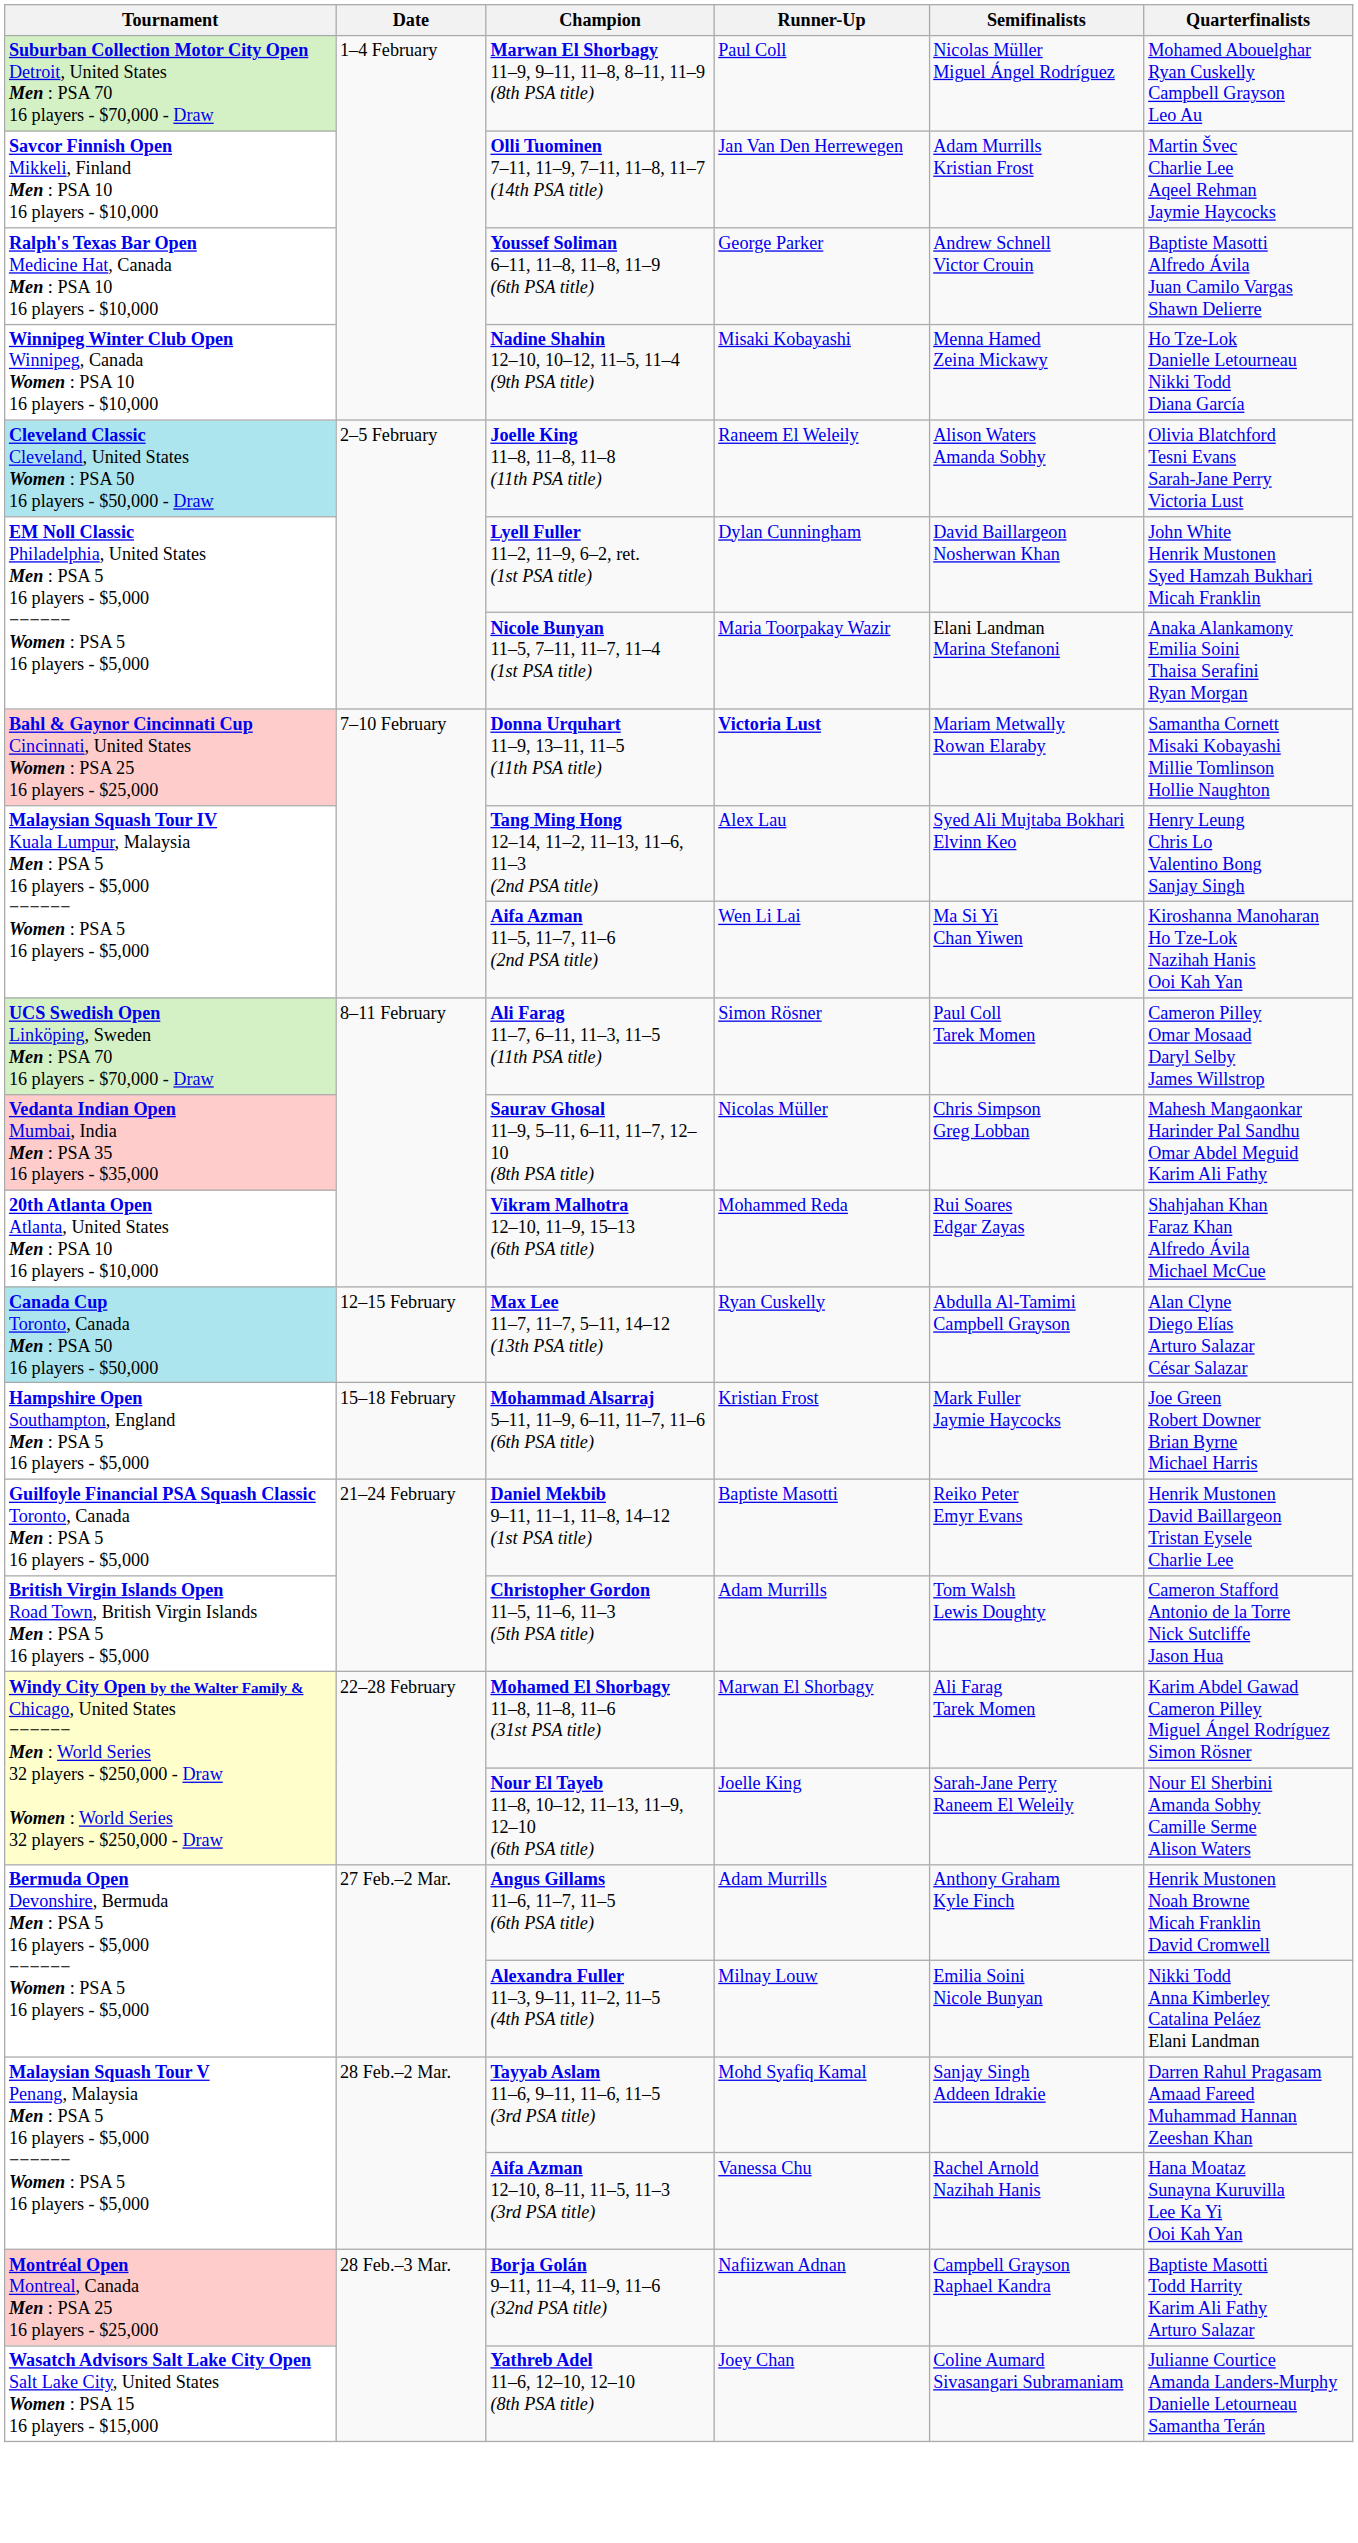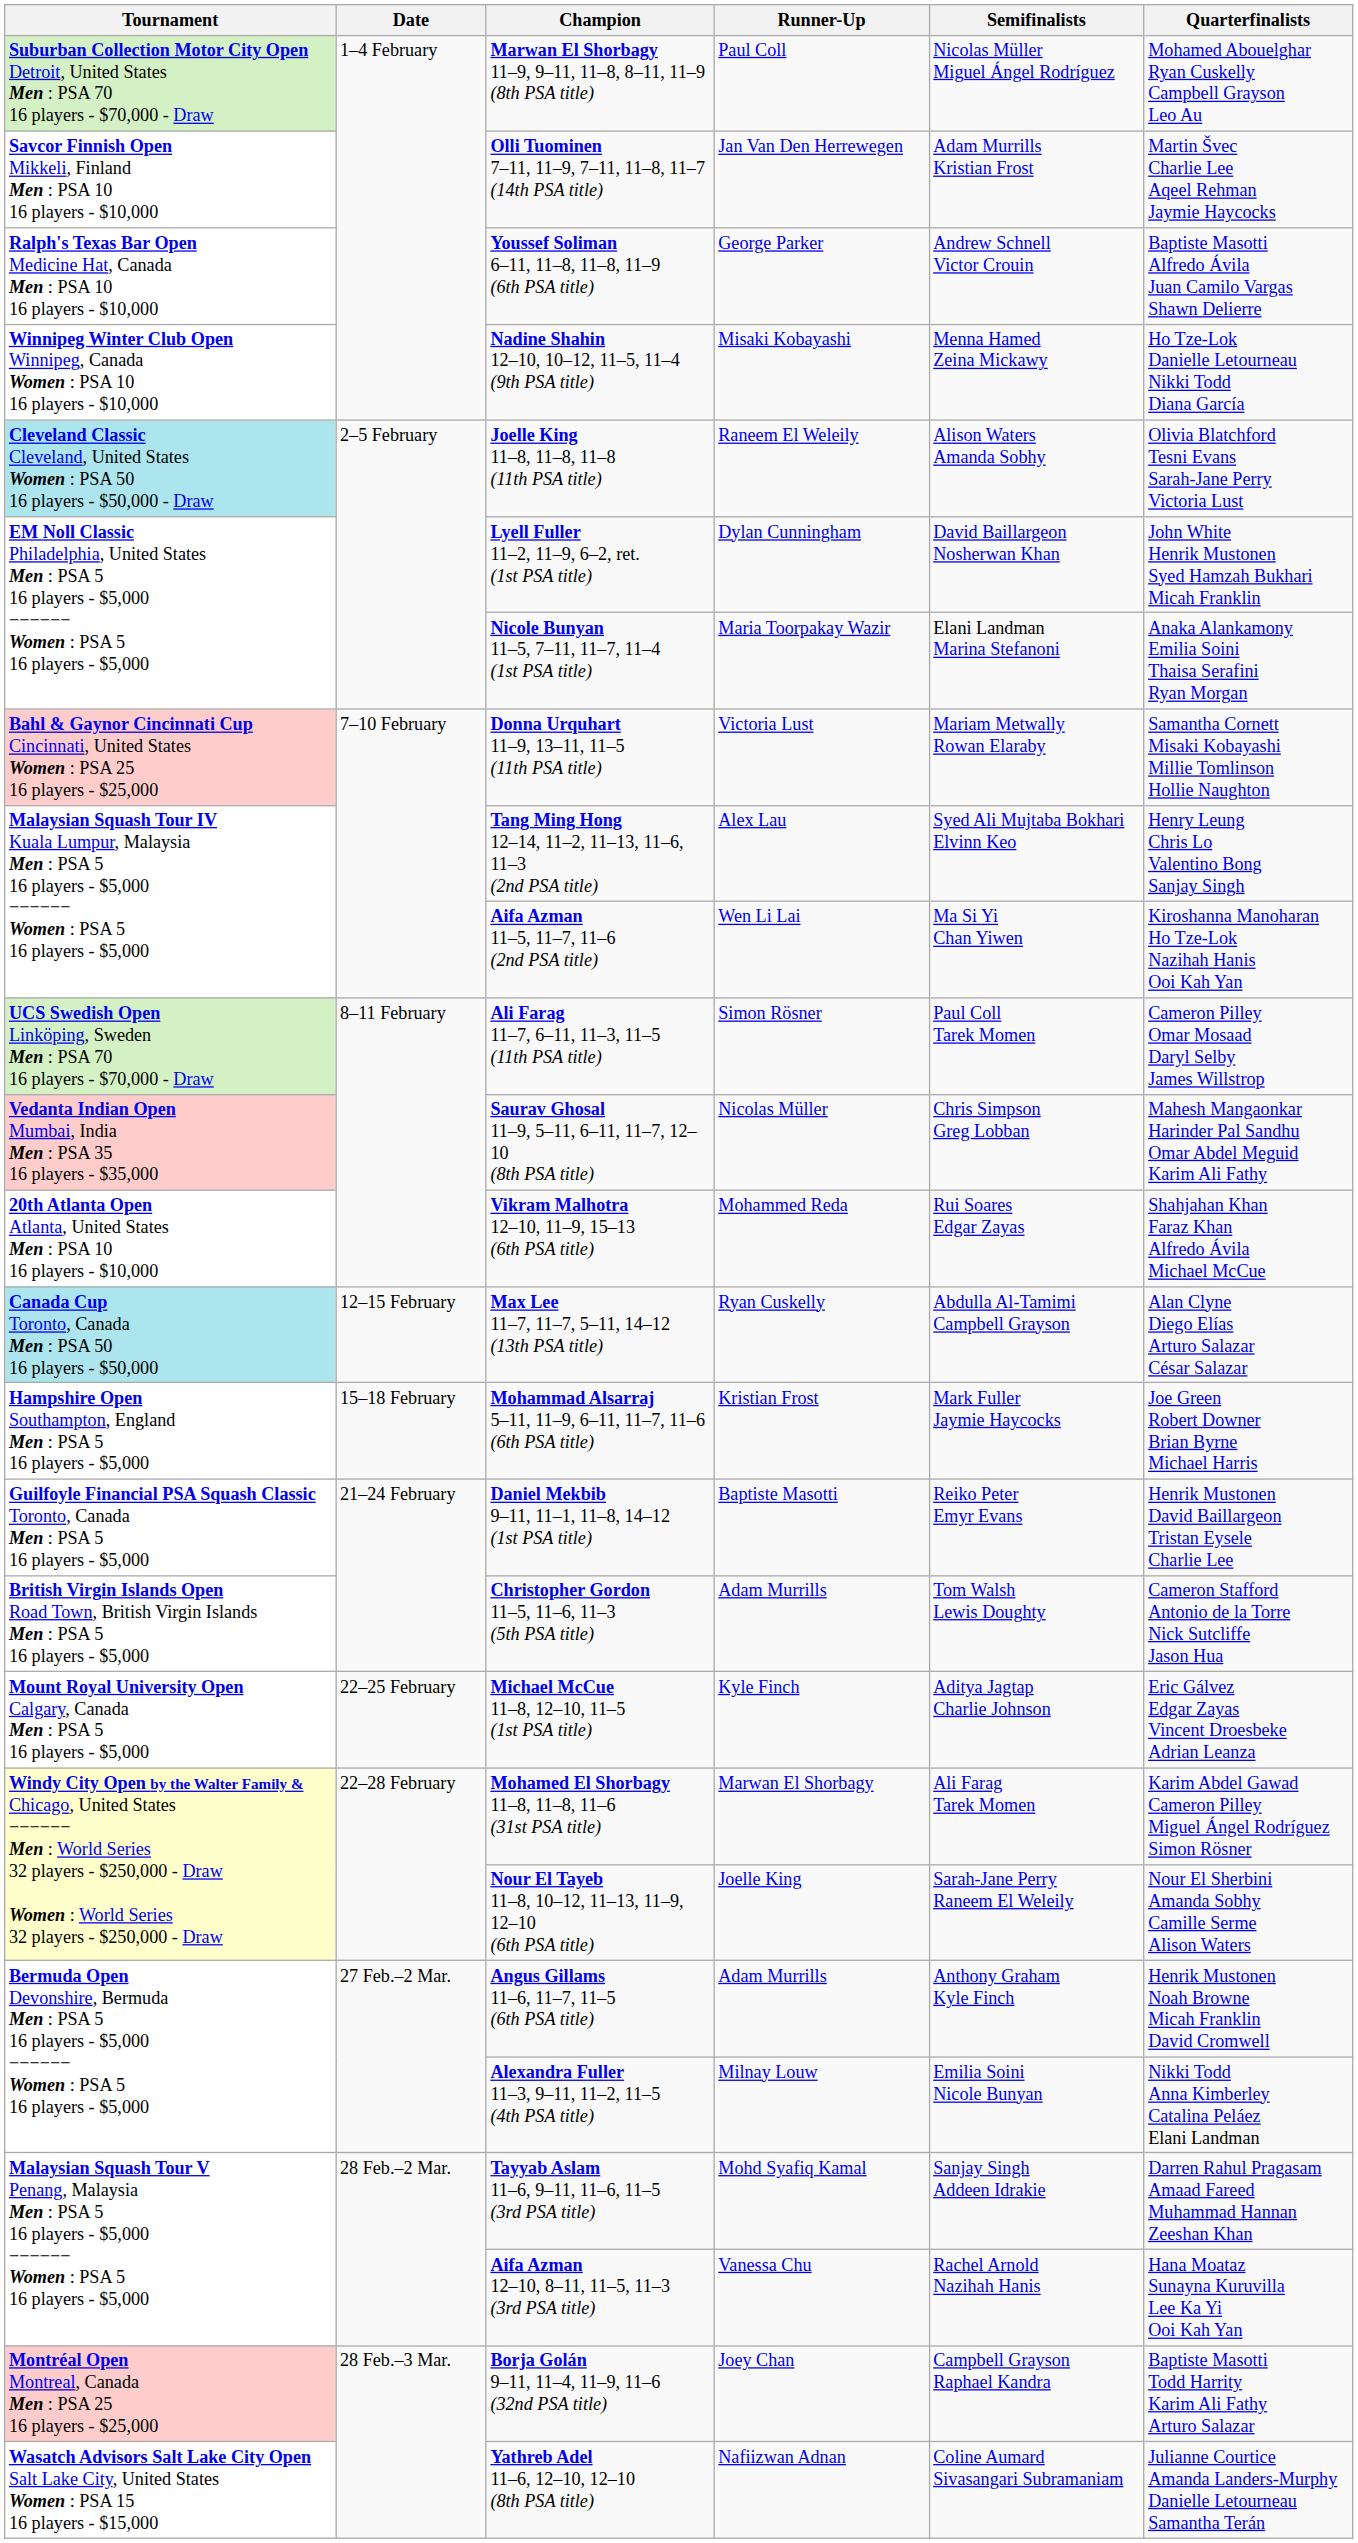Donna Urquhart 11–9, 13–11, 11–5 (11th PSA title) | Runner-Up: bold -> normal
+ row: Mount Royal University Open Calgary, Canada Men : PSA 5 16 players - $5,000 | 22–25 February | Michael McCue 11–8, 12–10, 11–5 (1st PSA title) | Kyle Finch | Aditya Jagtap Charlie Johnson | Eric Gálvez Edgar Zayas Vincent Droesbeke Adrian Leanza
Borja Golán 9–11, 11–4, 11–9, 11–6 (32nd PSA title) | Runner-Up: Nafiizwan Adnan -> Joey Chan
Yathreb Adel 11–6, 12–10, 12–10 (8th PSA title) | Runner-Up: Joey Chan -> Nafiizwan Adnan
